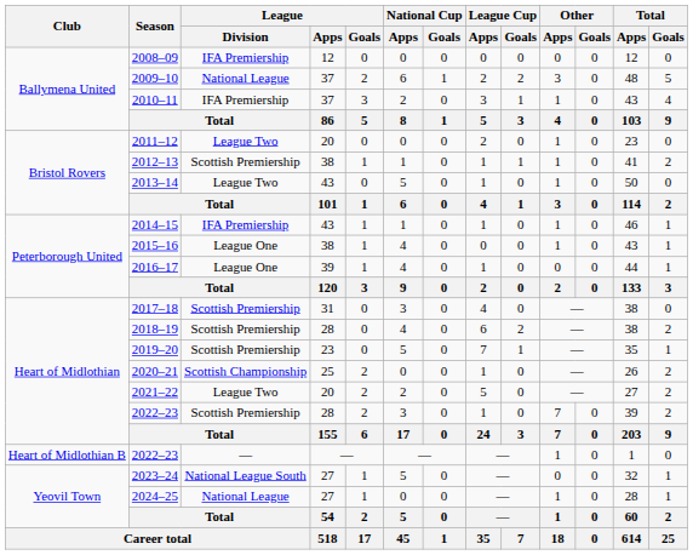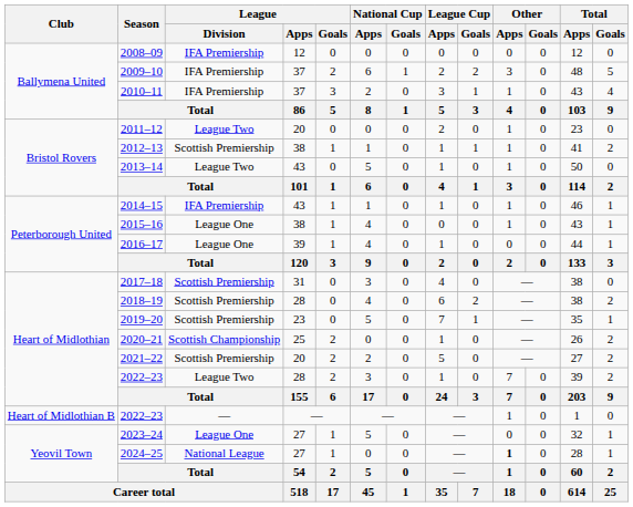2009–10 | League / Division: National League -> IFA Premiership
2021–22 | League / Division: League Two -> Scottish Premiership
2022–23 / 28 | League / Division: Scottish Premiership -> League Two
2023–24 | League / Division: National League South -> League One
2024–25 | Other / Apps: normal -> bold
